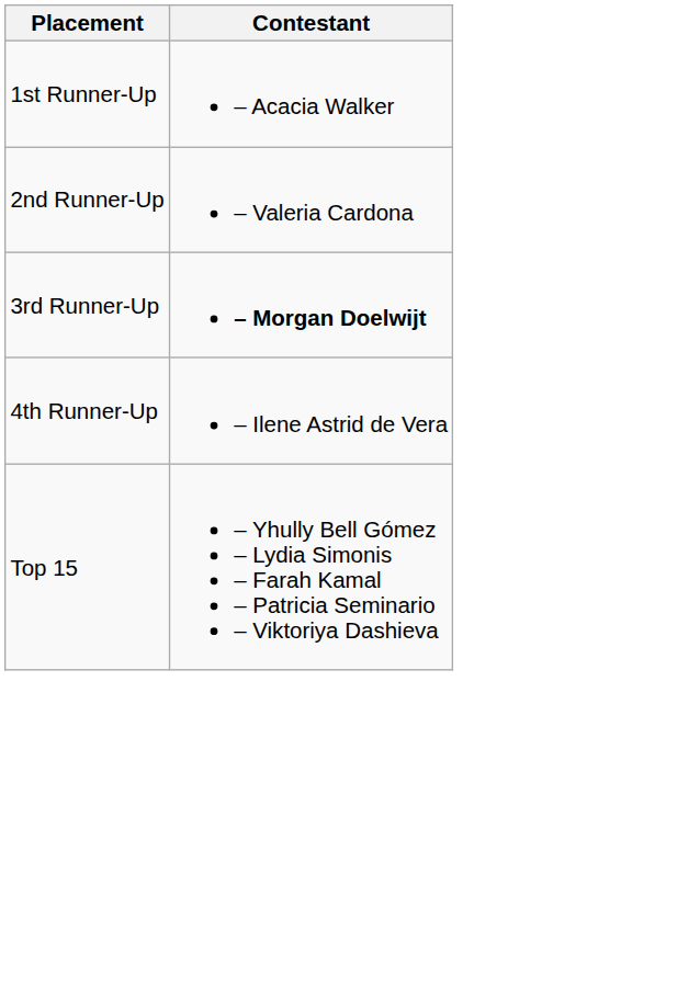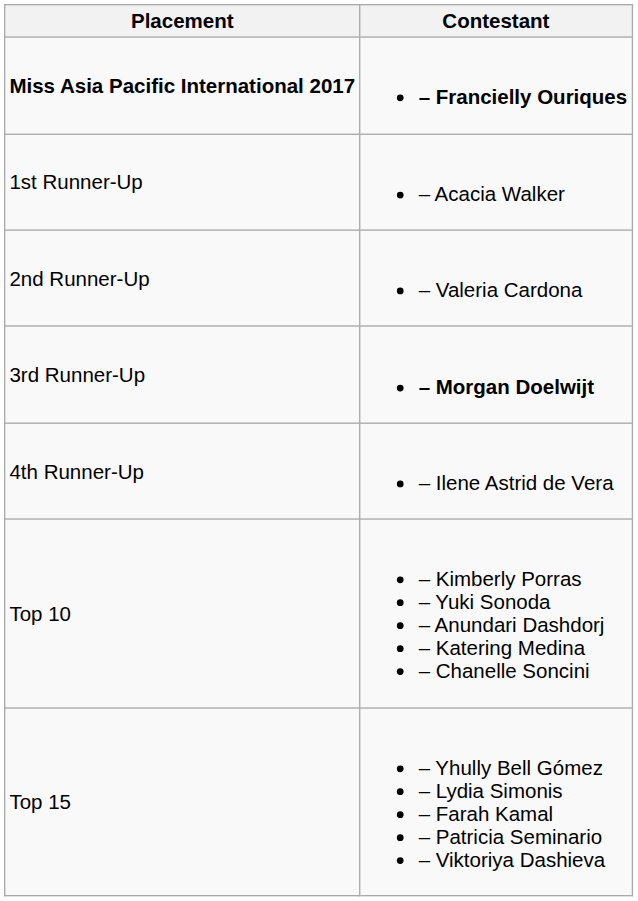+ row: Miss Asia Pacific International 2017 | – Francielly Ouriques
+ row: Top 10 | – Kimberly Porras – Yuki Sonoda – Anundari Dashdorj – Katering Medina – Chanelle Soncini
